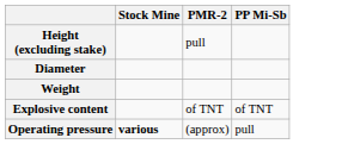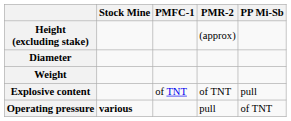+ column: PMFC-1 | of TNT
Height (excluding stake) | PMR-2: pull -> (approx)
Explosive content | PP Mi-Sb: of TNT -> pull
Operating pressure | PMR-2: (approx) -> pull
Operating pressure | PP Mi-Sb: pull -> of TNT
